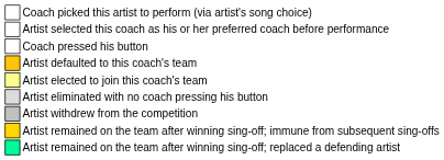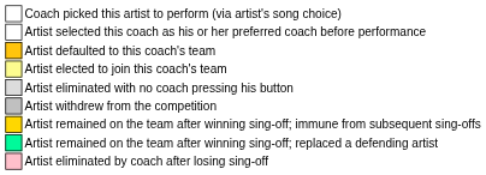- row: Coach pressed his button
+ row: Artist eliminated by coach after losing sing-off
